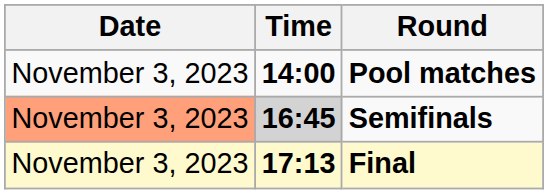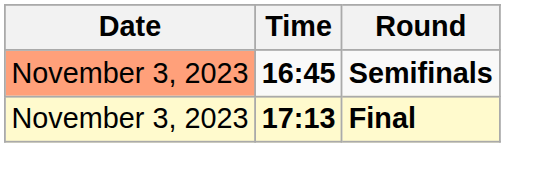- row: November 3, 2023 | 14:00 | Pool matches
Semifinals | Time: lightgrey background -> no background
